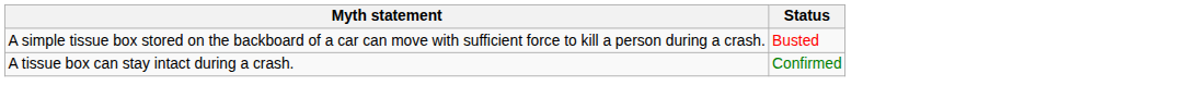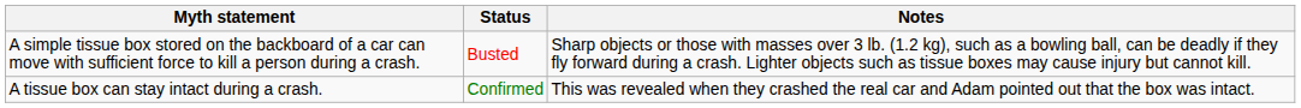+ column: Notes | Sharp objects or those with masses over 3 lb. (1.2 kg), such as a bowling ball, can be deadly if they fly forward during a crash. Lighter objects such as tissue boxes may cause injury but cannot kill. | This was revealed when they crashed the real car and Adam pointed out that the box was intact.
